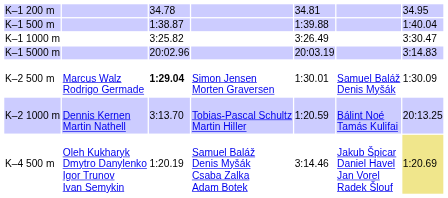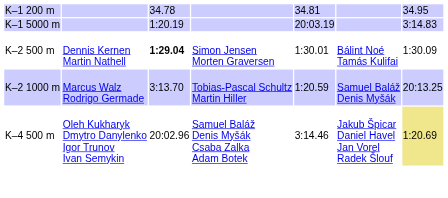- row: K–1 500 m | 1:38.87 | 1:39.88 | 1:40.04
- row: K–1 1000 m | 3:25.82 | 3:26.49 | 3:30.47
K–1 5000 m | column 3: 20:02.96 -> 1:20.19
K–2 500 m | column 2: Marcus Walz Rodrigo Germade -> Dennis Kernen Martin Nathell
K–2 500 m | column 6: Samuel Baláž Denis Myšák -> Bálint Noé Tamás Kulifai
K–2 1000 m | column 2: Dennis Kernen Martin Nathell -> Marcus Walz Rodrigo Germade
K–2 1000 m | column 6: Bálint Noé Tamás Kulifai -> Samuel Baláž Denis Myšák
K–4 500 m | column 3: 1:20.19 -> 20:02.96
